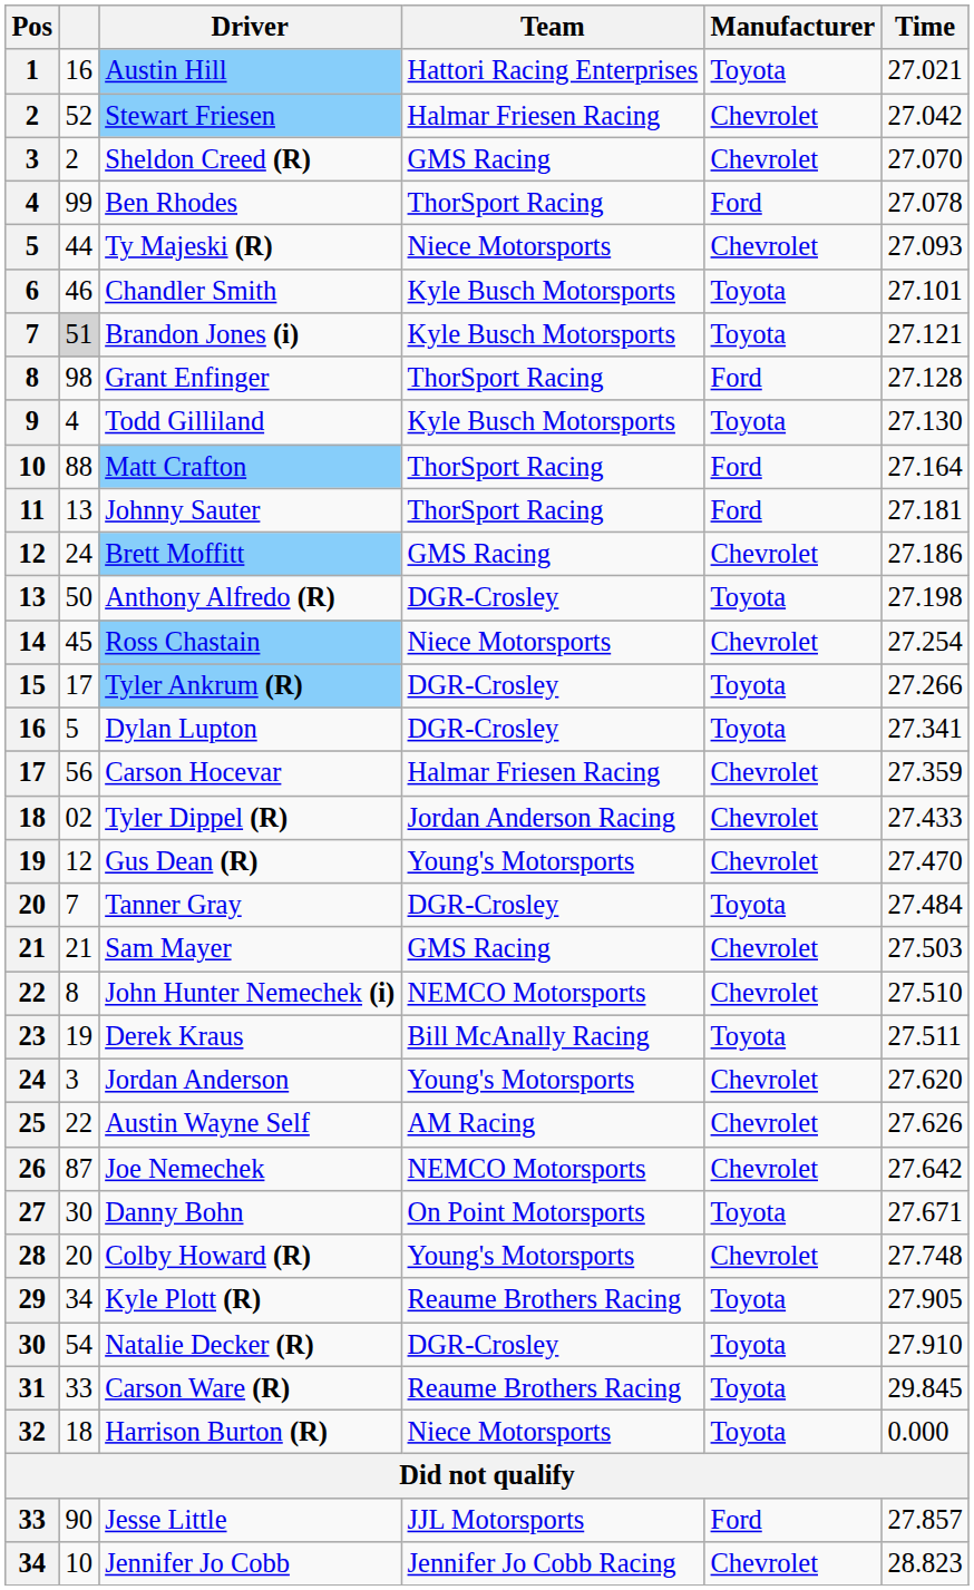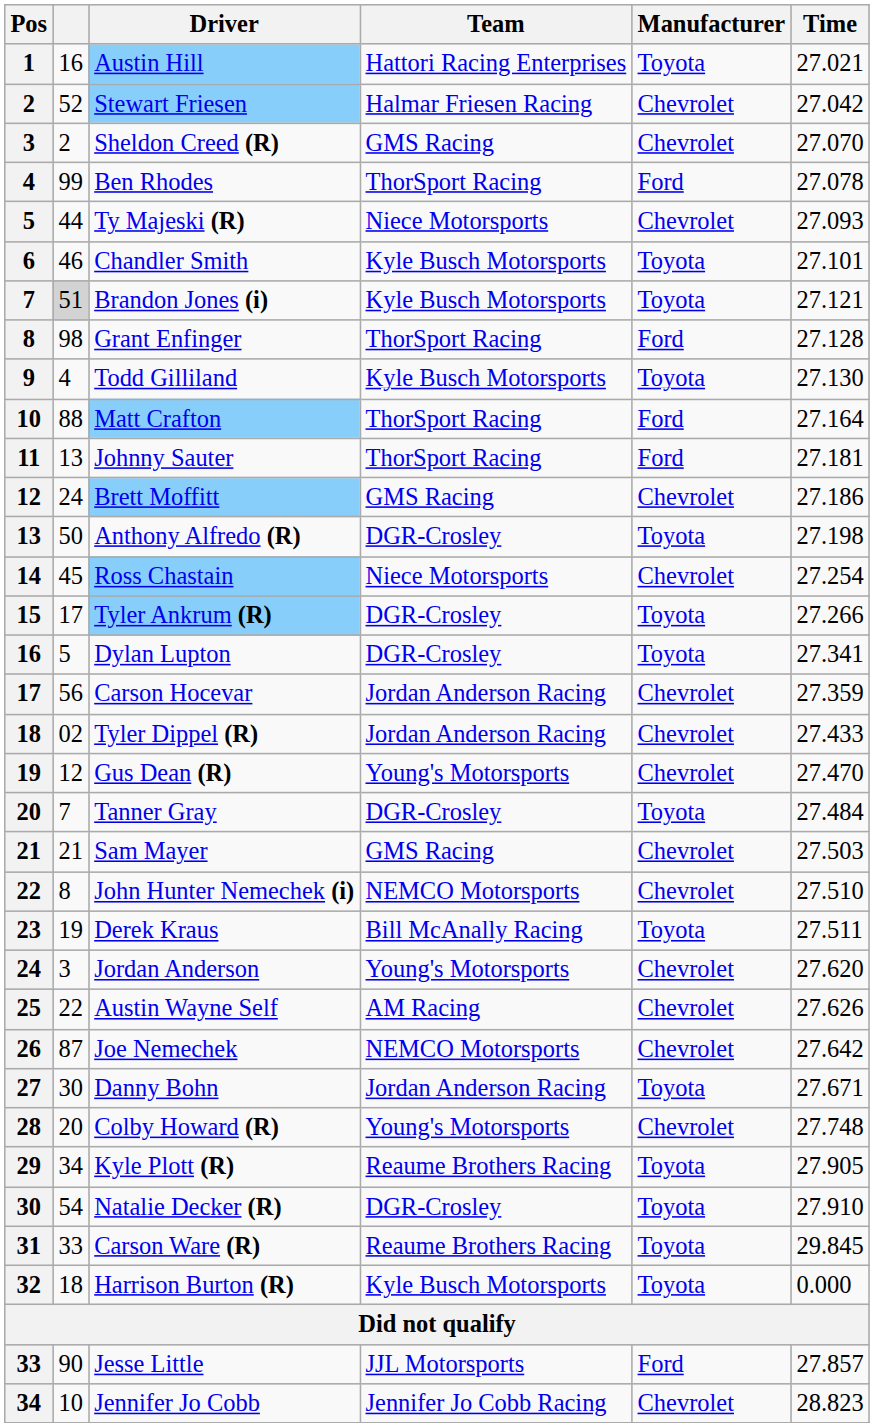Carson Hocevar | Team: Halmar Friesen Racing -> Jordan Anderson Racing
Danny Bohn | Team: On Point Motorsports -> Jordan Anderson Racing
Harrison Burton (R) | Team: Niece Motorsports -> Kyle Busch Motorsports
